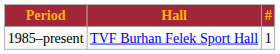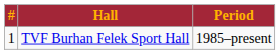columns swapped: # <-> Period
